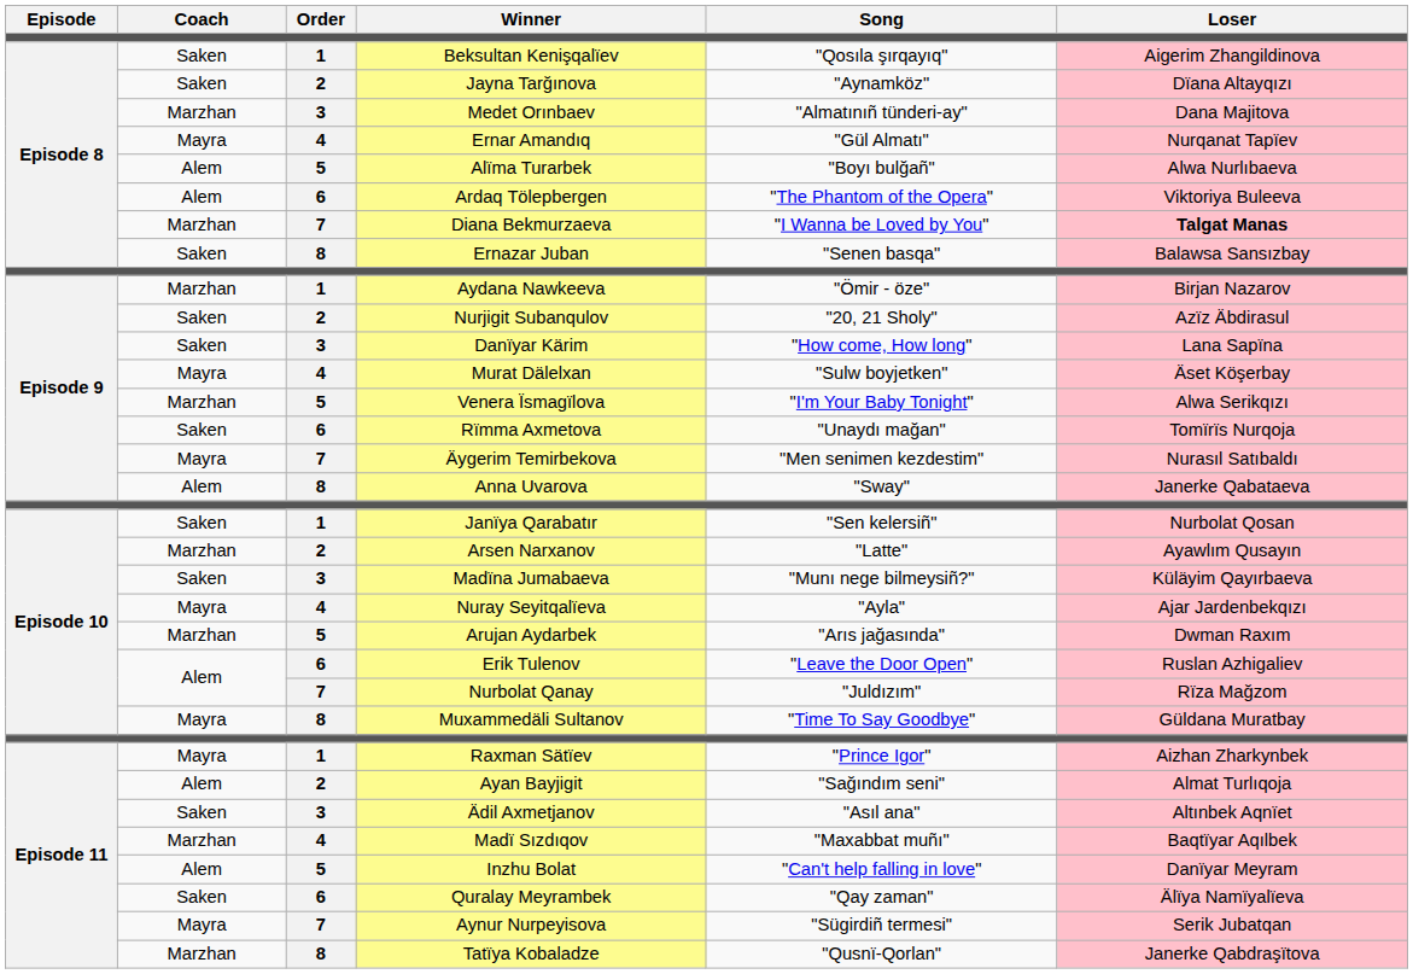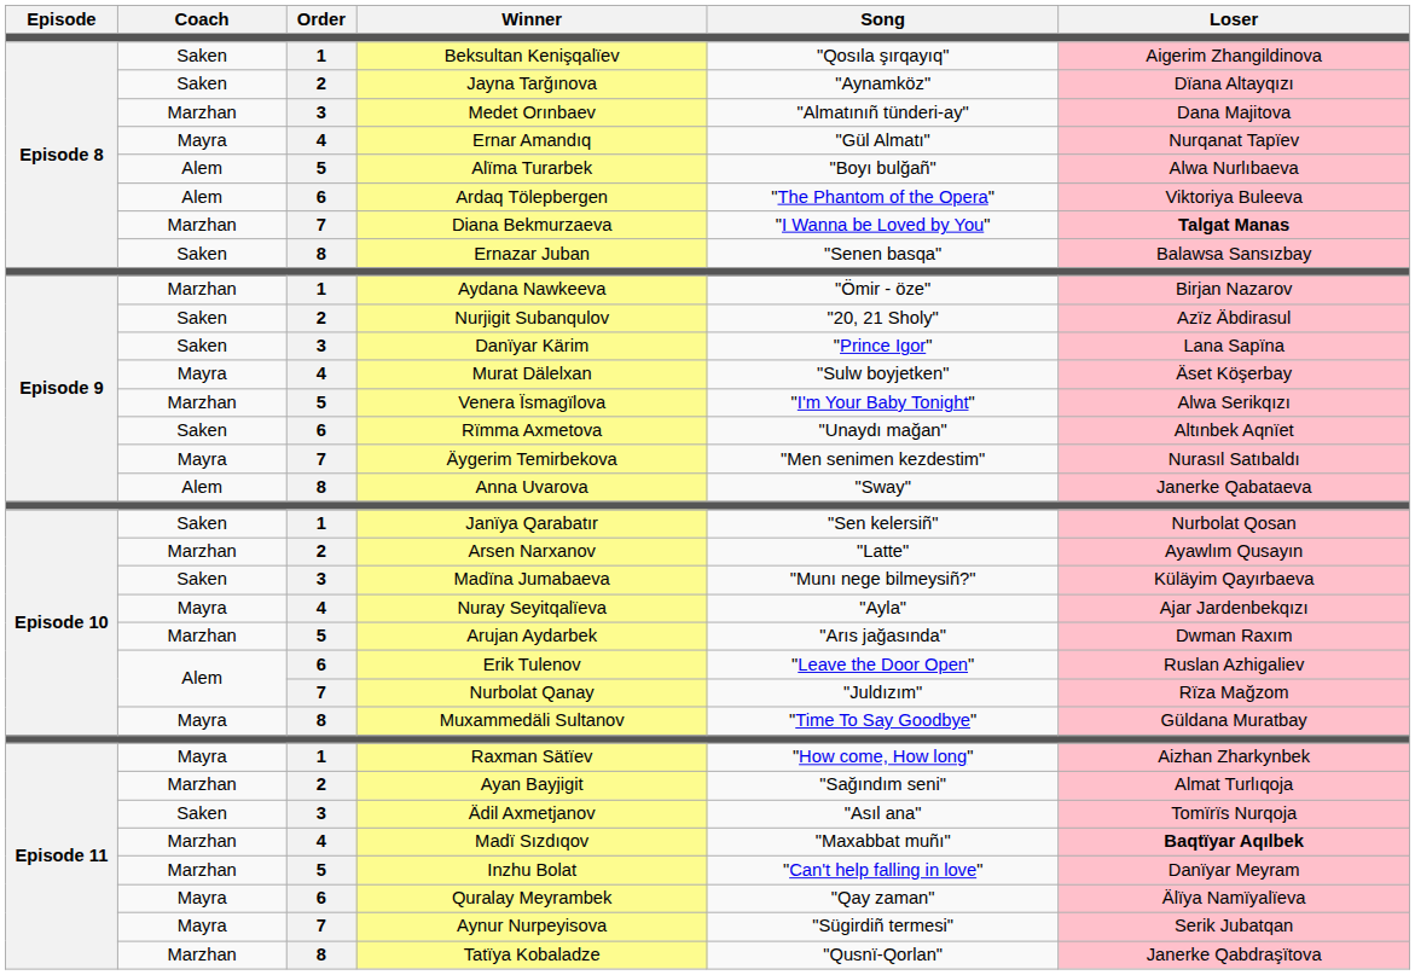Danïyar Kärim | Song: "How come, How long" -> "Prince Igor"
Rïmma Axmetova | Loser: Tomïrïs Nurqoja -> Altınbek Aqnïet
Raxman Sätïev | Song: "Prince Igor" -> "How come, How long"
Ayan Bayjigit | Coach: Alem -> Marzhan
Ädil Axmetjanov | Loser: Altınbek Aqnïet -> Tomïrïs Nurqoja
Madï Sızdıqov | Loser: normal -> bold
Inzhu Bolat | Coach: Alem -> Marzhan
Quralay Meyrambek | Coach: Saken -> Mayra
